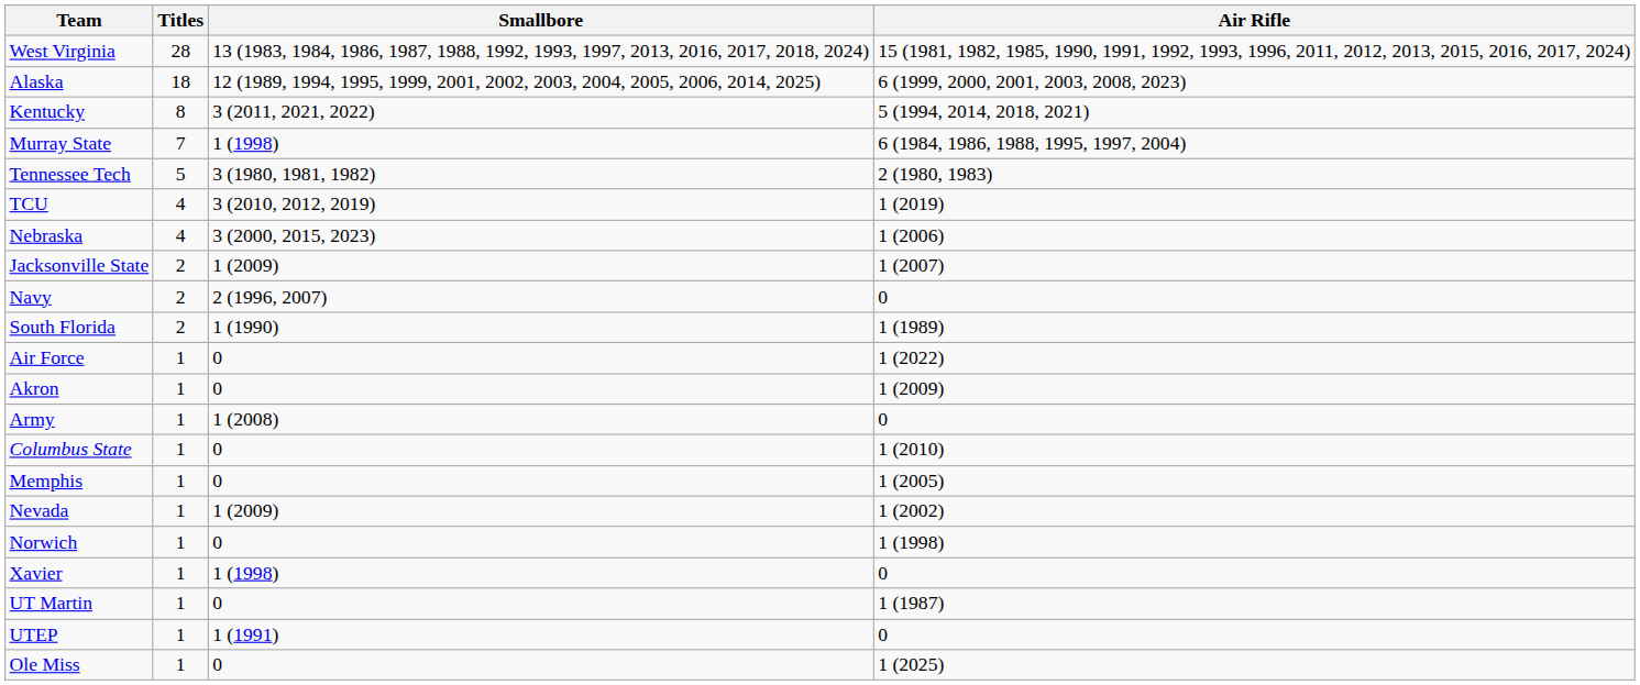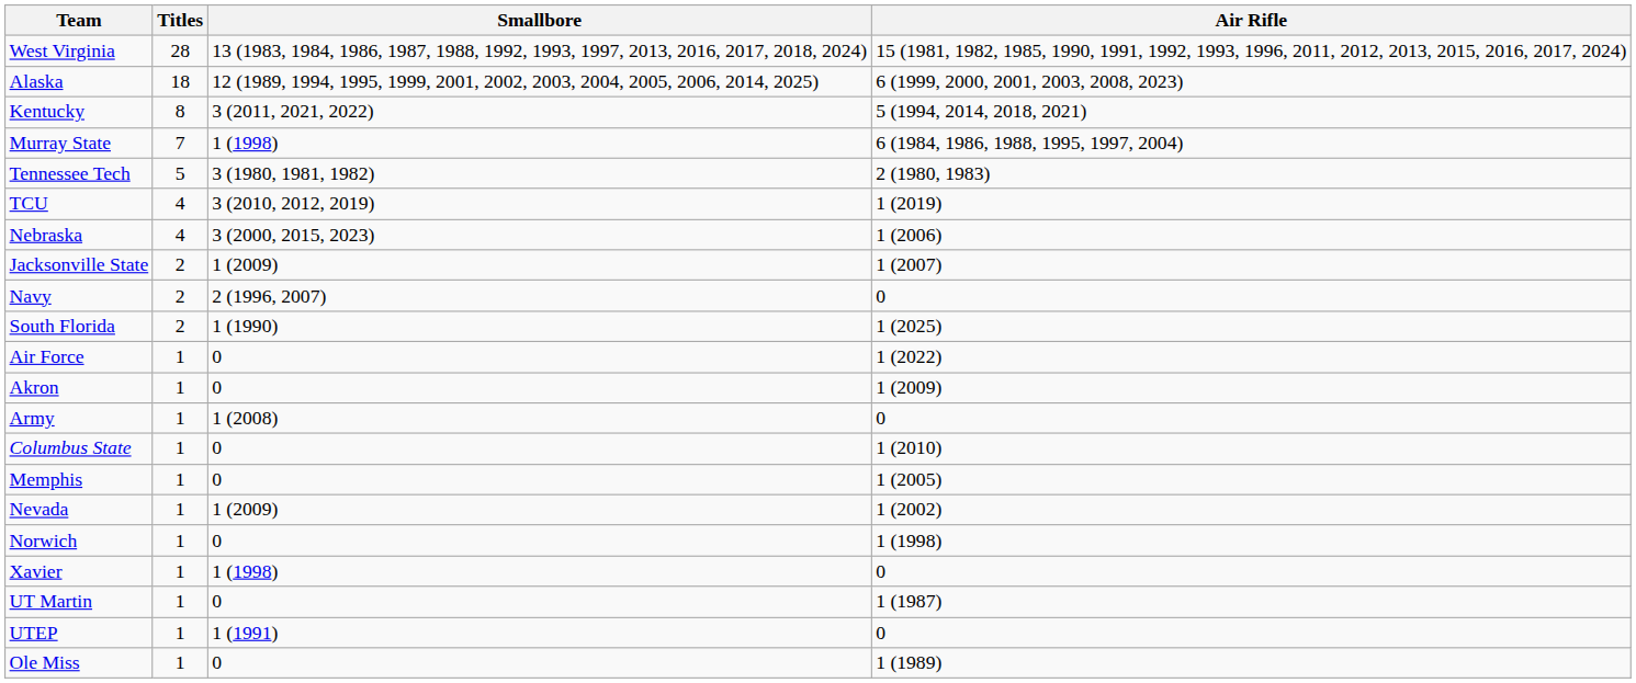South Florida | Air Rifle: 1 (1989) -> 1 (2025)
Ole Miss | Air Rifle: 1 (2025) -> 1 (1989)
